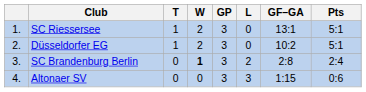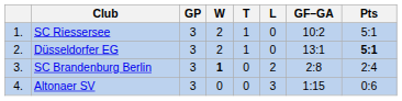columns swapped: GP <-> T
SC Riessersee | GF–GA: 13:1 -> 10:2
Düsseldorfer EG | GF–GA: 10:2 -> 13:1
Düsseldorfer EG | Pts: normal -> bold
